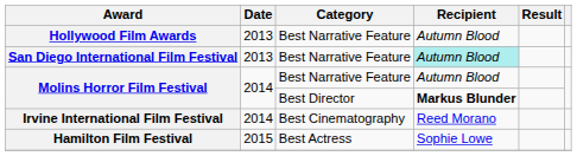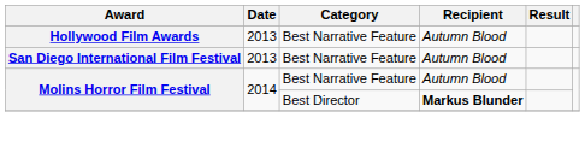San Diego International Film Festival | Recipient: paleturquoise background -> no background
- row: Irvine International Film Festival | 2014 | Best Cinematography | Reed Morano
- row: Hamilton Film Festival | 2015 | Best Actress | Sophie Lowe
